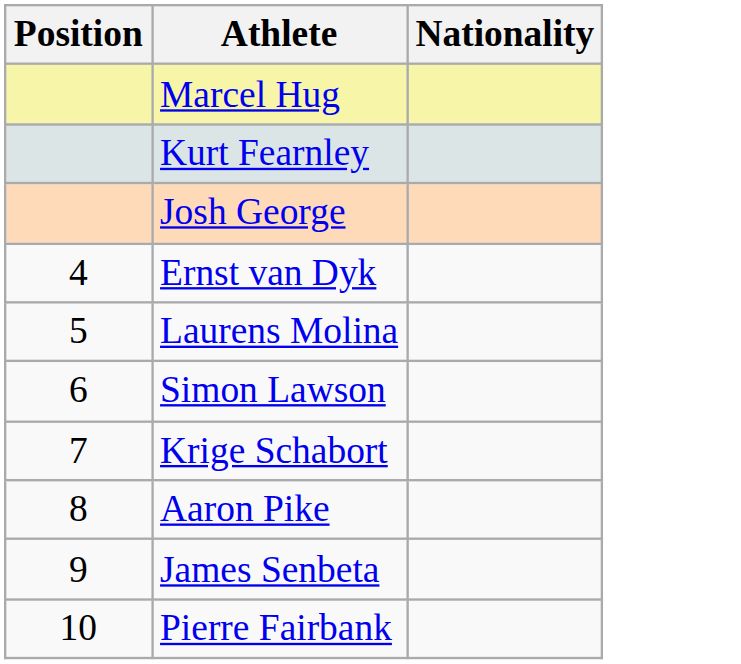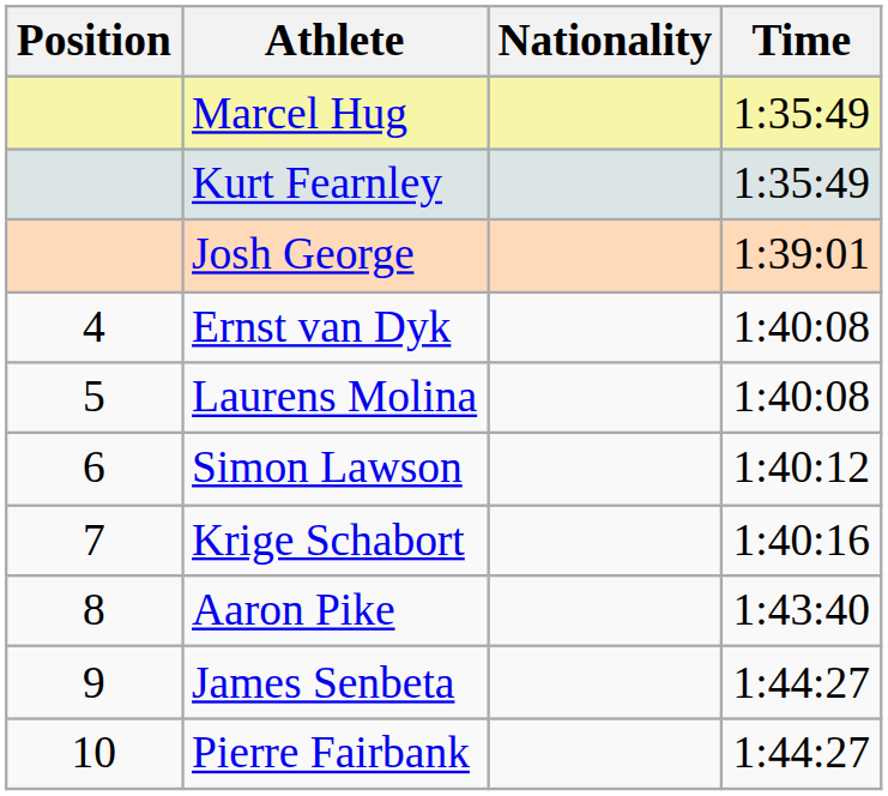+ column: Time | 1:35:49 | 1:35:49 | 1:39:01 | 1:40:08 | 1:40:08 | 1:40:12 | 1:40:16 | 1:43:40 | 1:44:27 | 1:44:27
